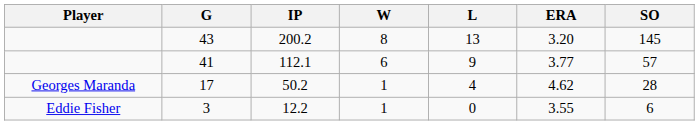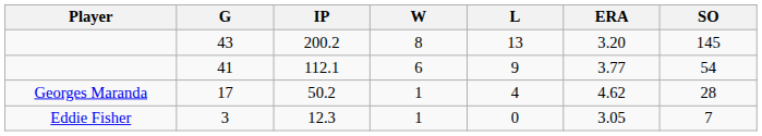41 | SO: 57 -> 54
3 | IP: 12.2 -> 12.3
3 | ERA: 3.55 -> 3.05
3 | SO: 6 -> 7
